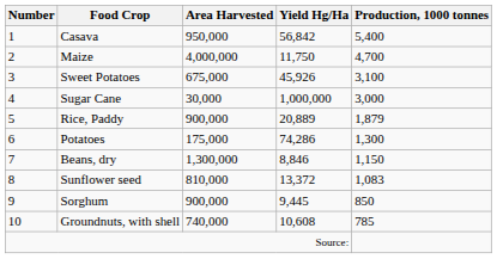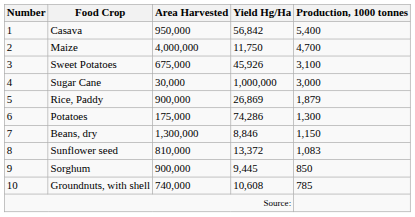Rice, Paddy | Yield Hg/Ha: 20,889 -> 26,869
